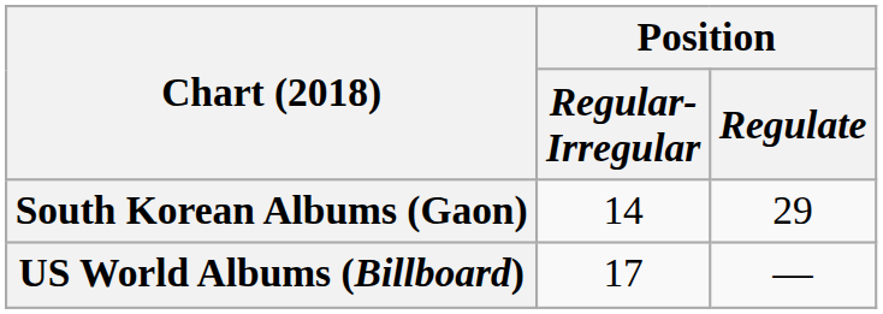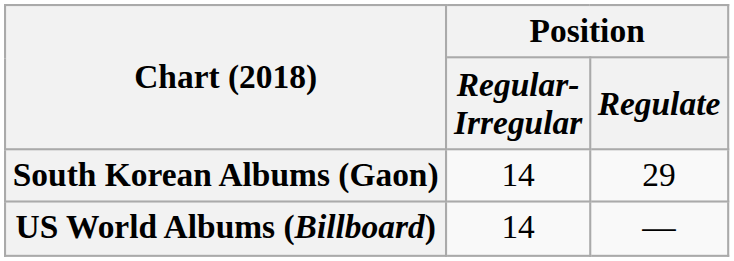US World Albums (Billboard) | Position / Regular- Irregular: 17 -> 14
